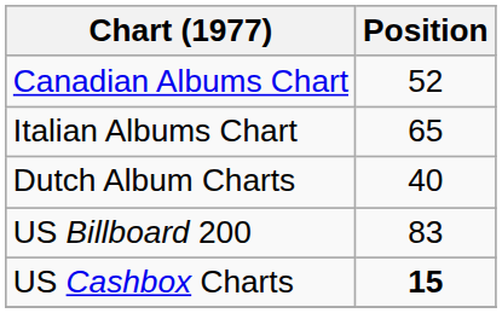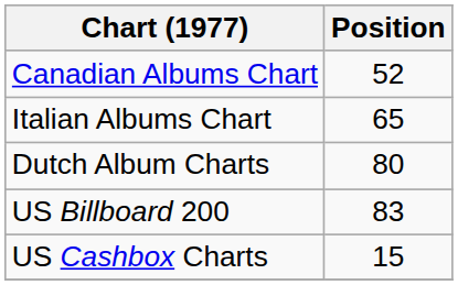Dutch Album Charts | Position: 40 -> 80
US Cashbox Charts | Position: bold -> normal
